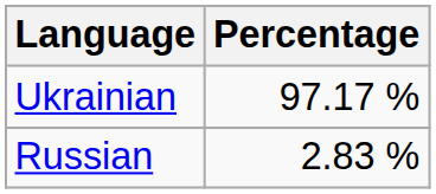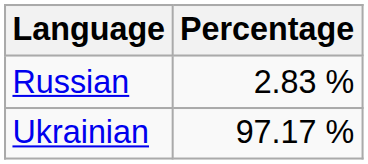rows swapped: Ukrainian <-> Russian
